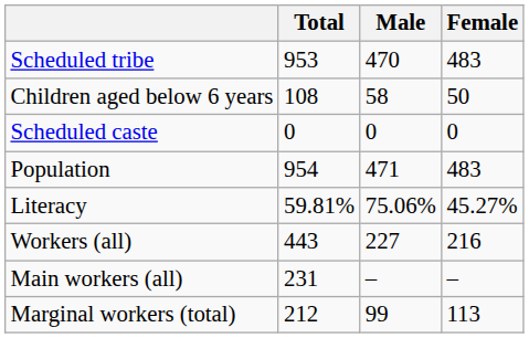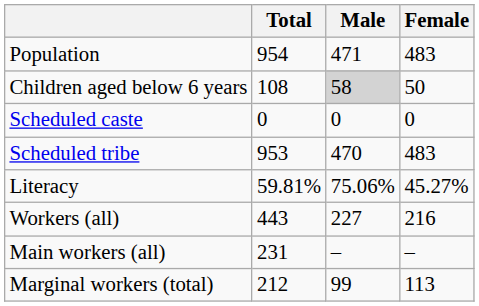rows swapped: Population <-> Scheduled tribe
Children aged below 6 years | Male: no background -> lightgrey background
